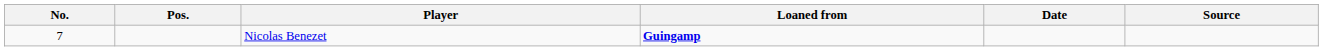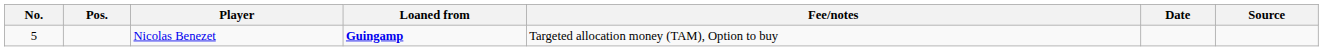+ column: Fee/notes | Targeted allocation money (TAM), Option to buy
Nicolas Benezet | No.: 7 -> 5
